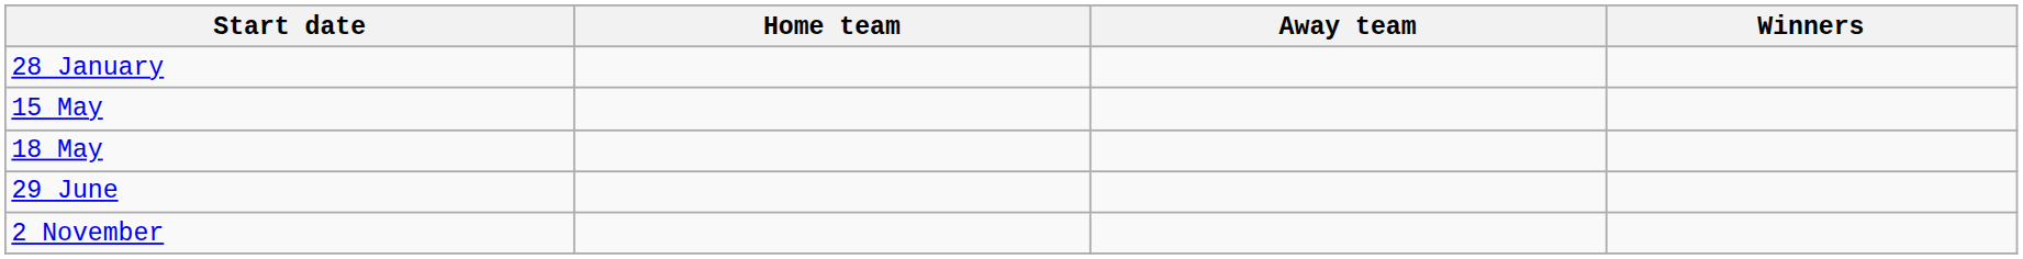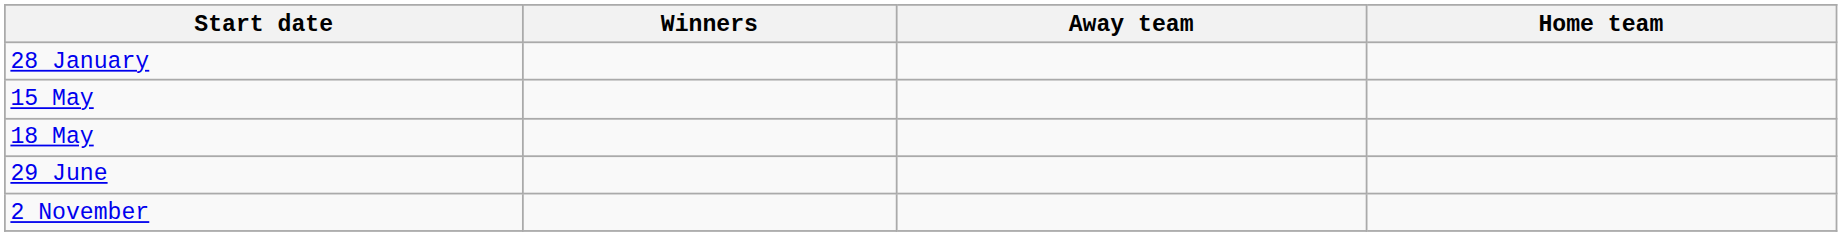columns swapped: Home team <-> Winners
